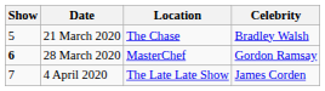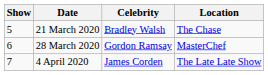columns swapped: Celebrity <-> Location
28 March 2020 | Show: bold -> normal
